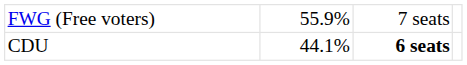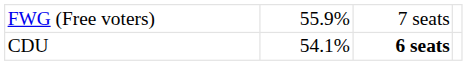CDU | column 2: 44.1% -> 54.1%
